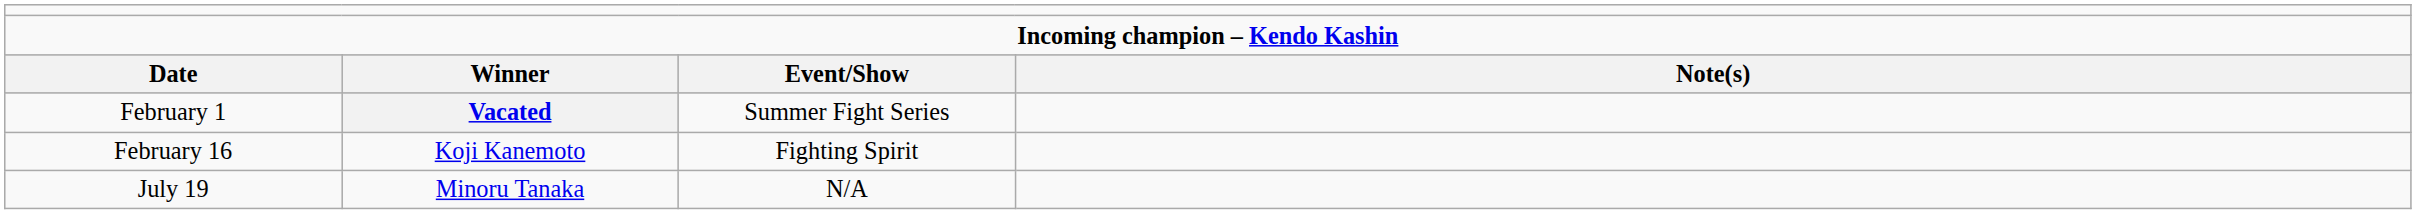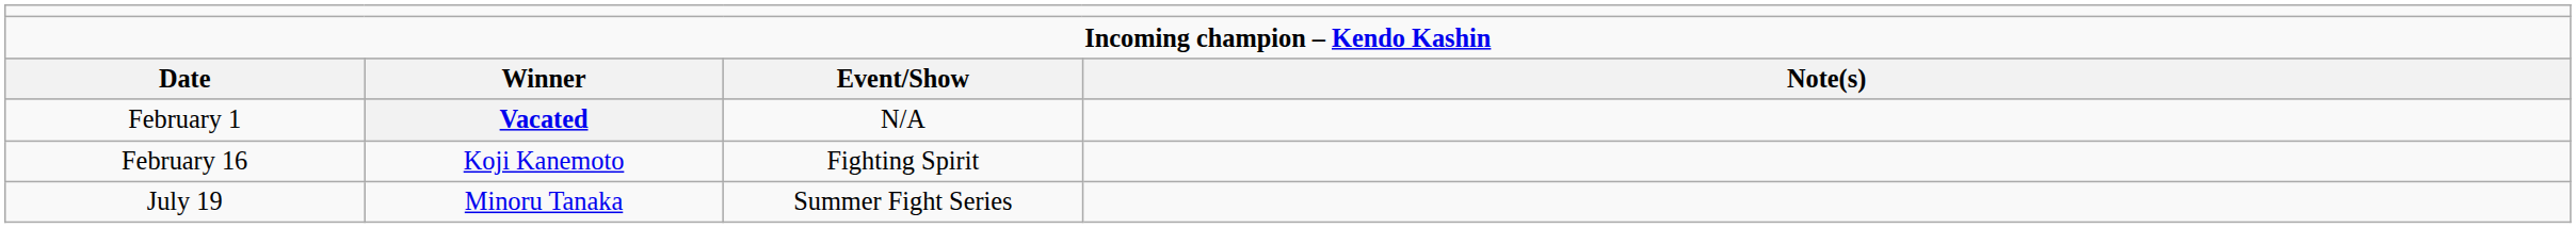February 1 | column 3: Summer Fight Series -> N/A
July 19 | column 3: N/A -> Summer Fight Series
